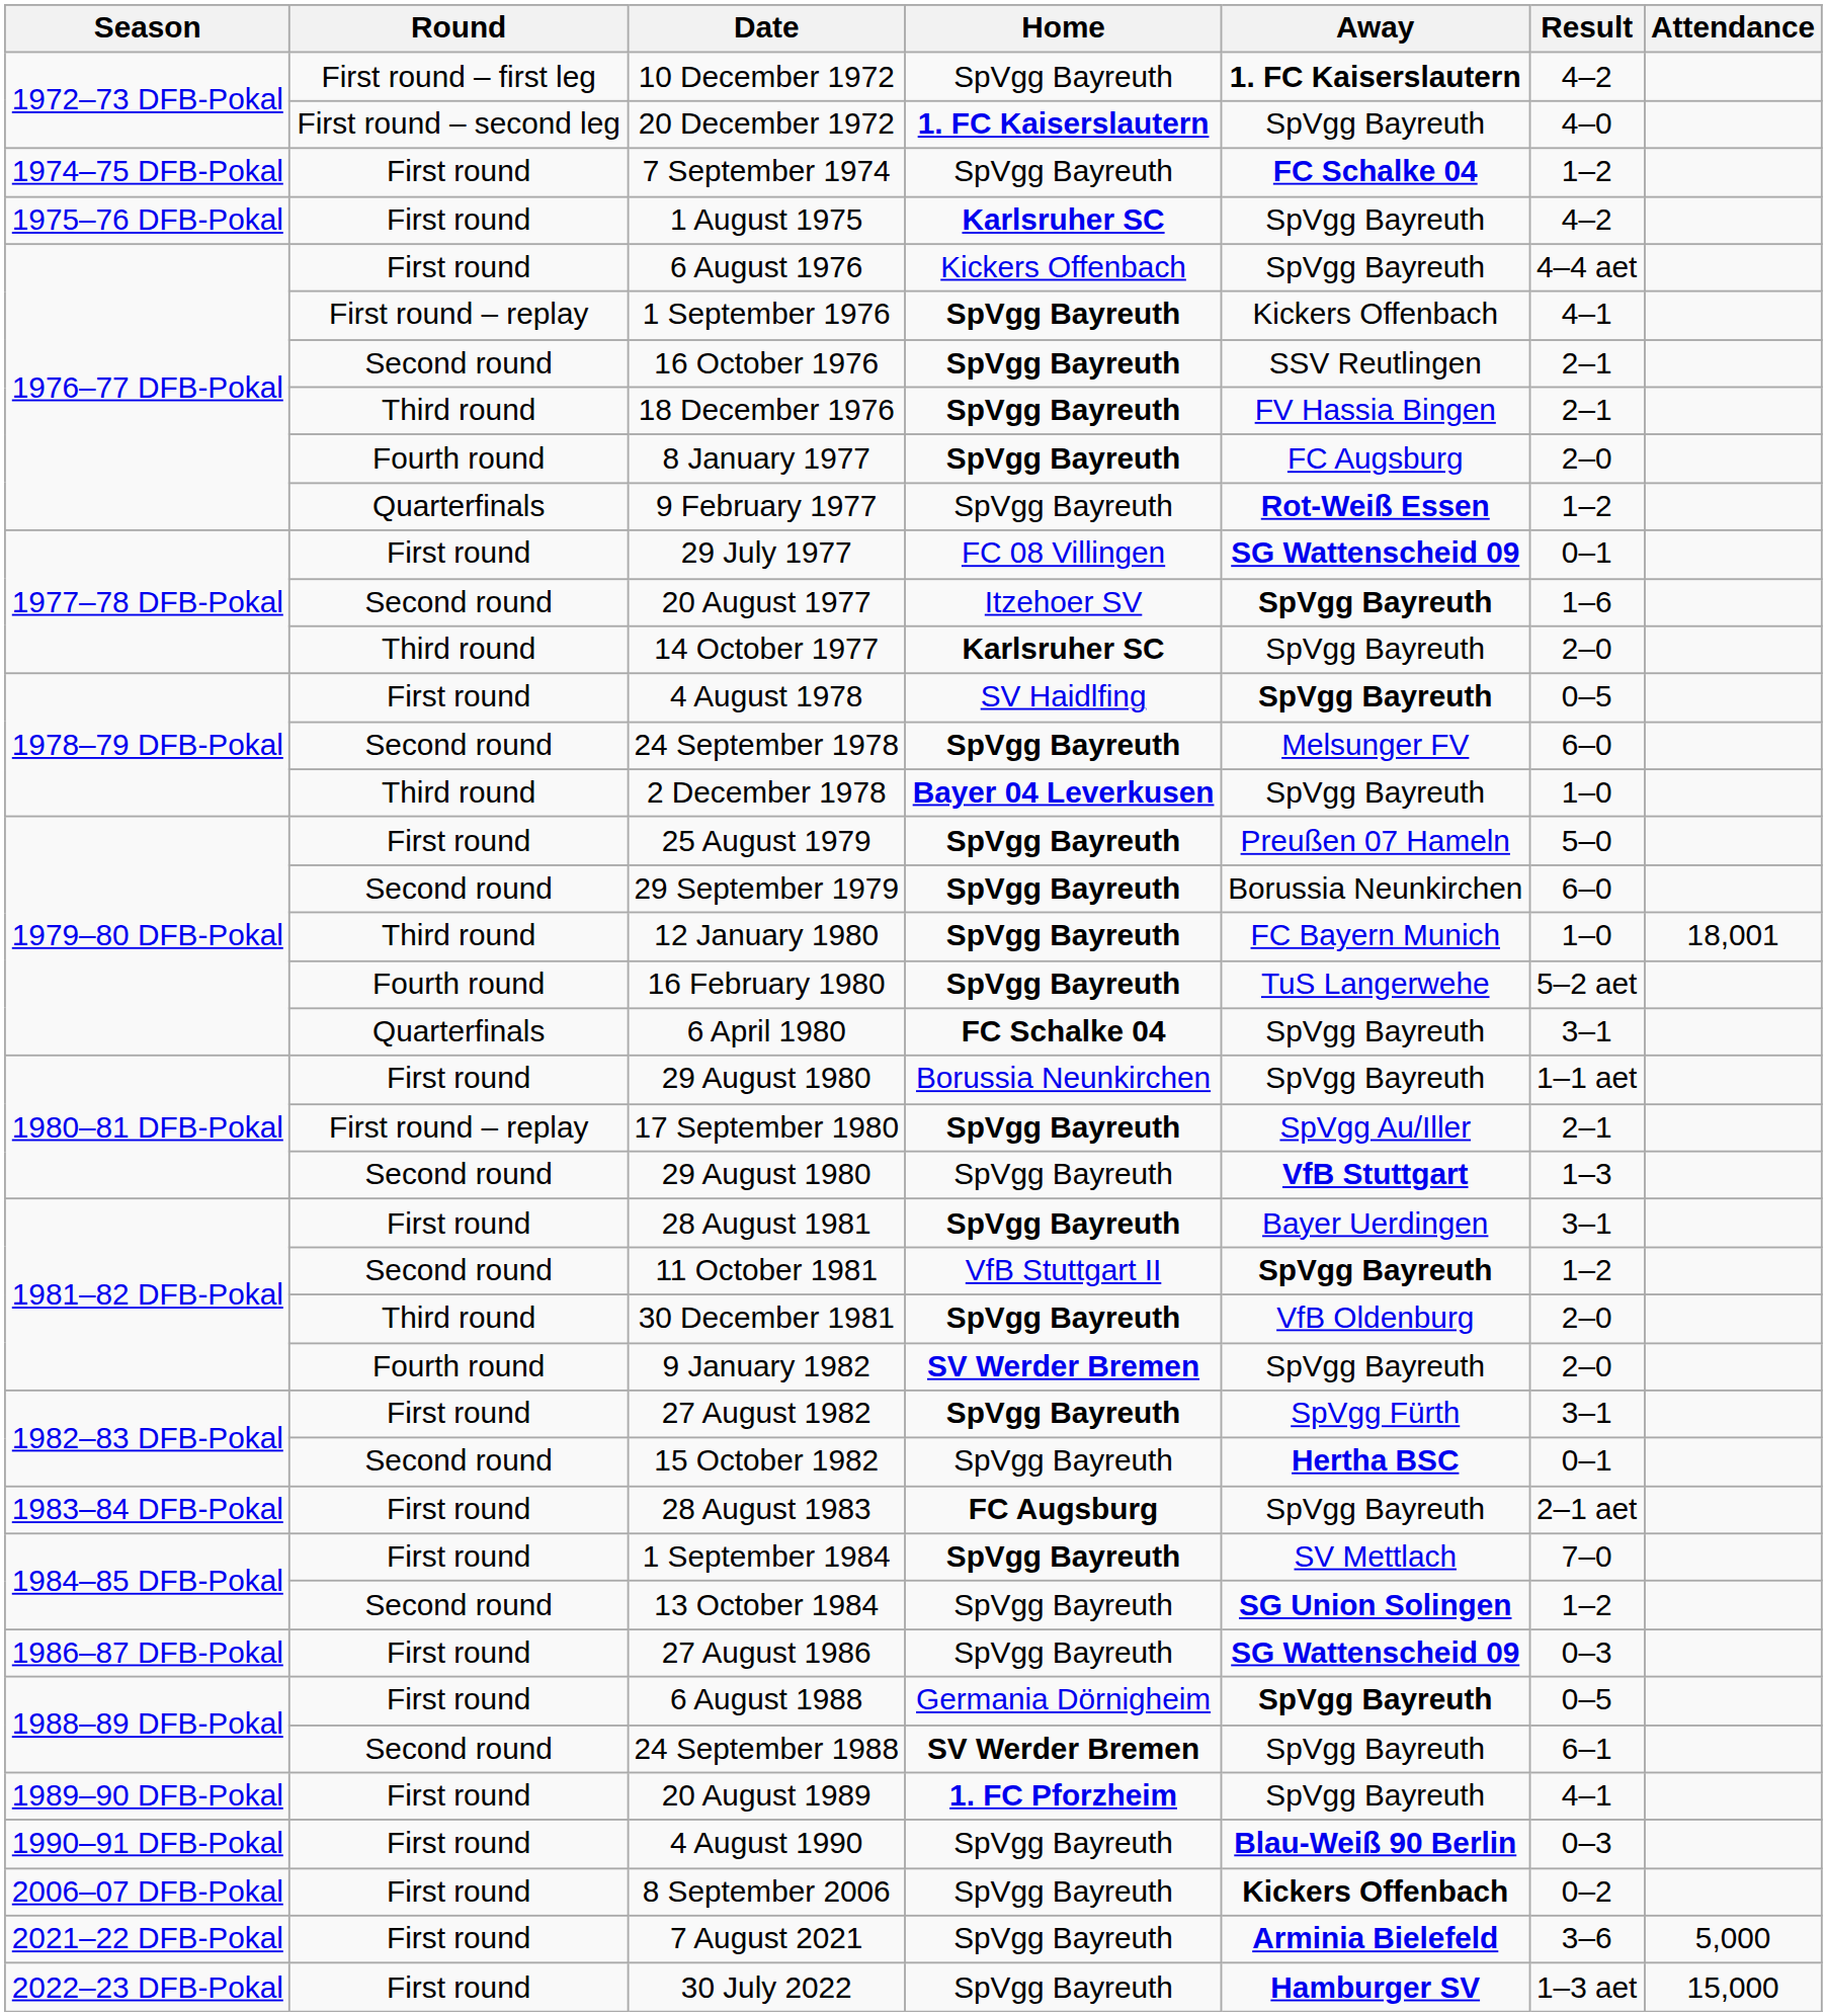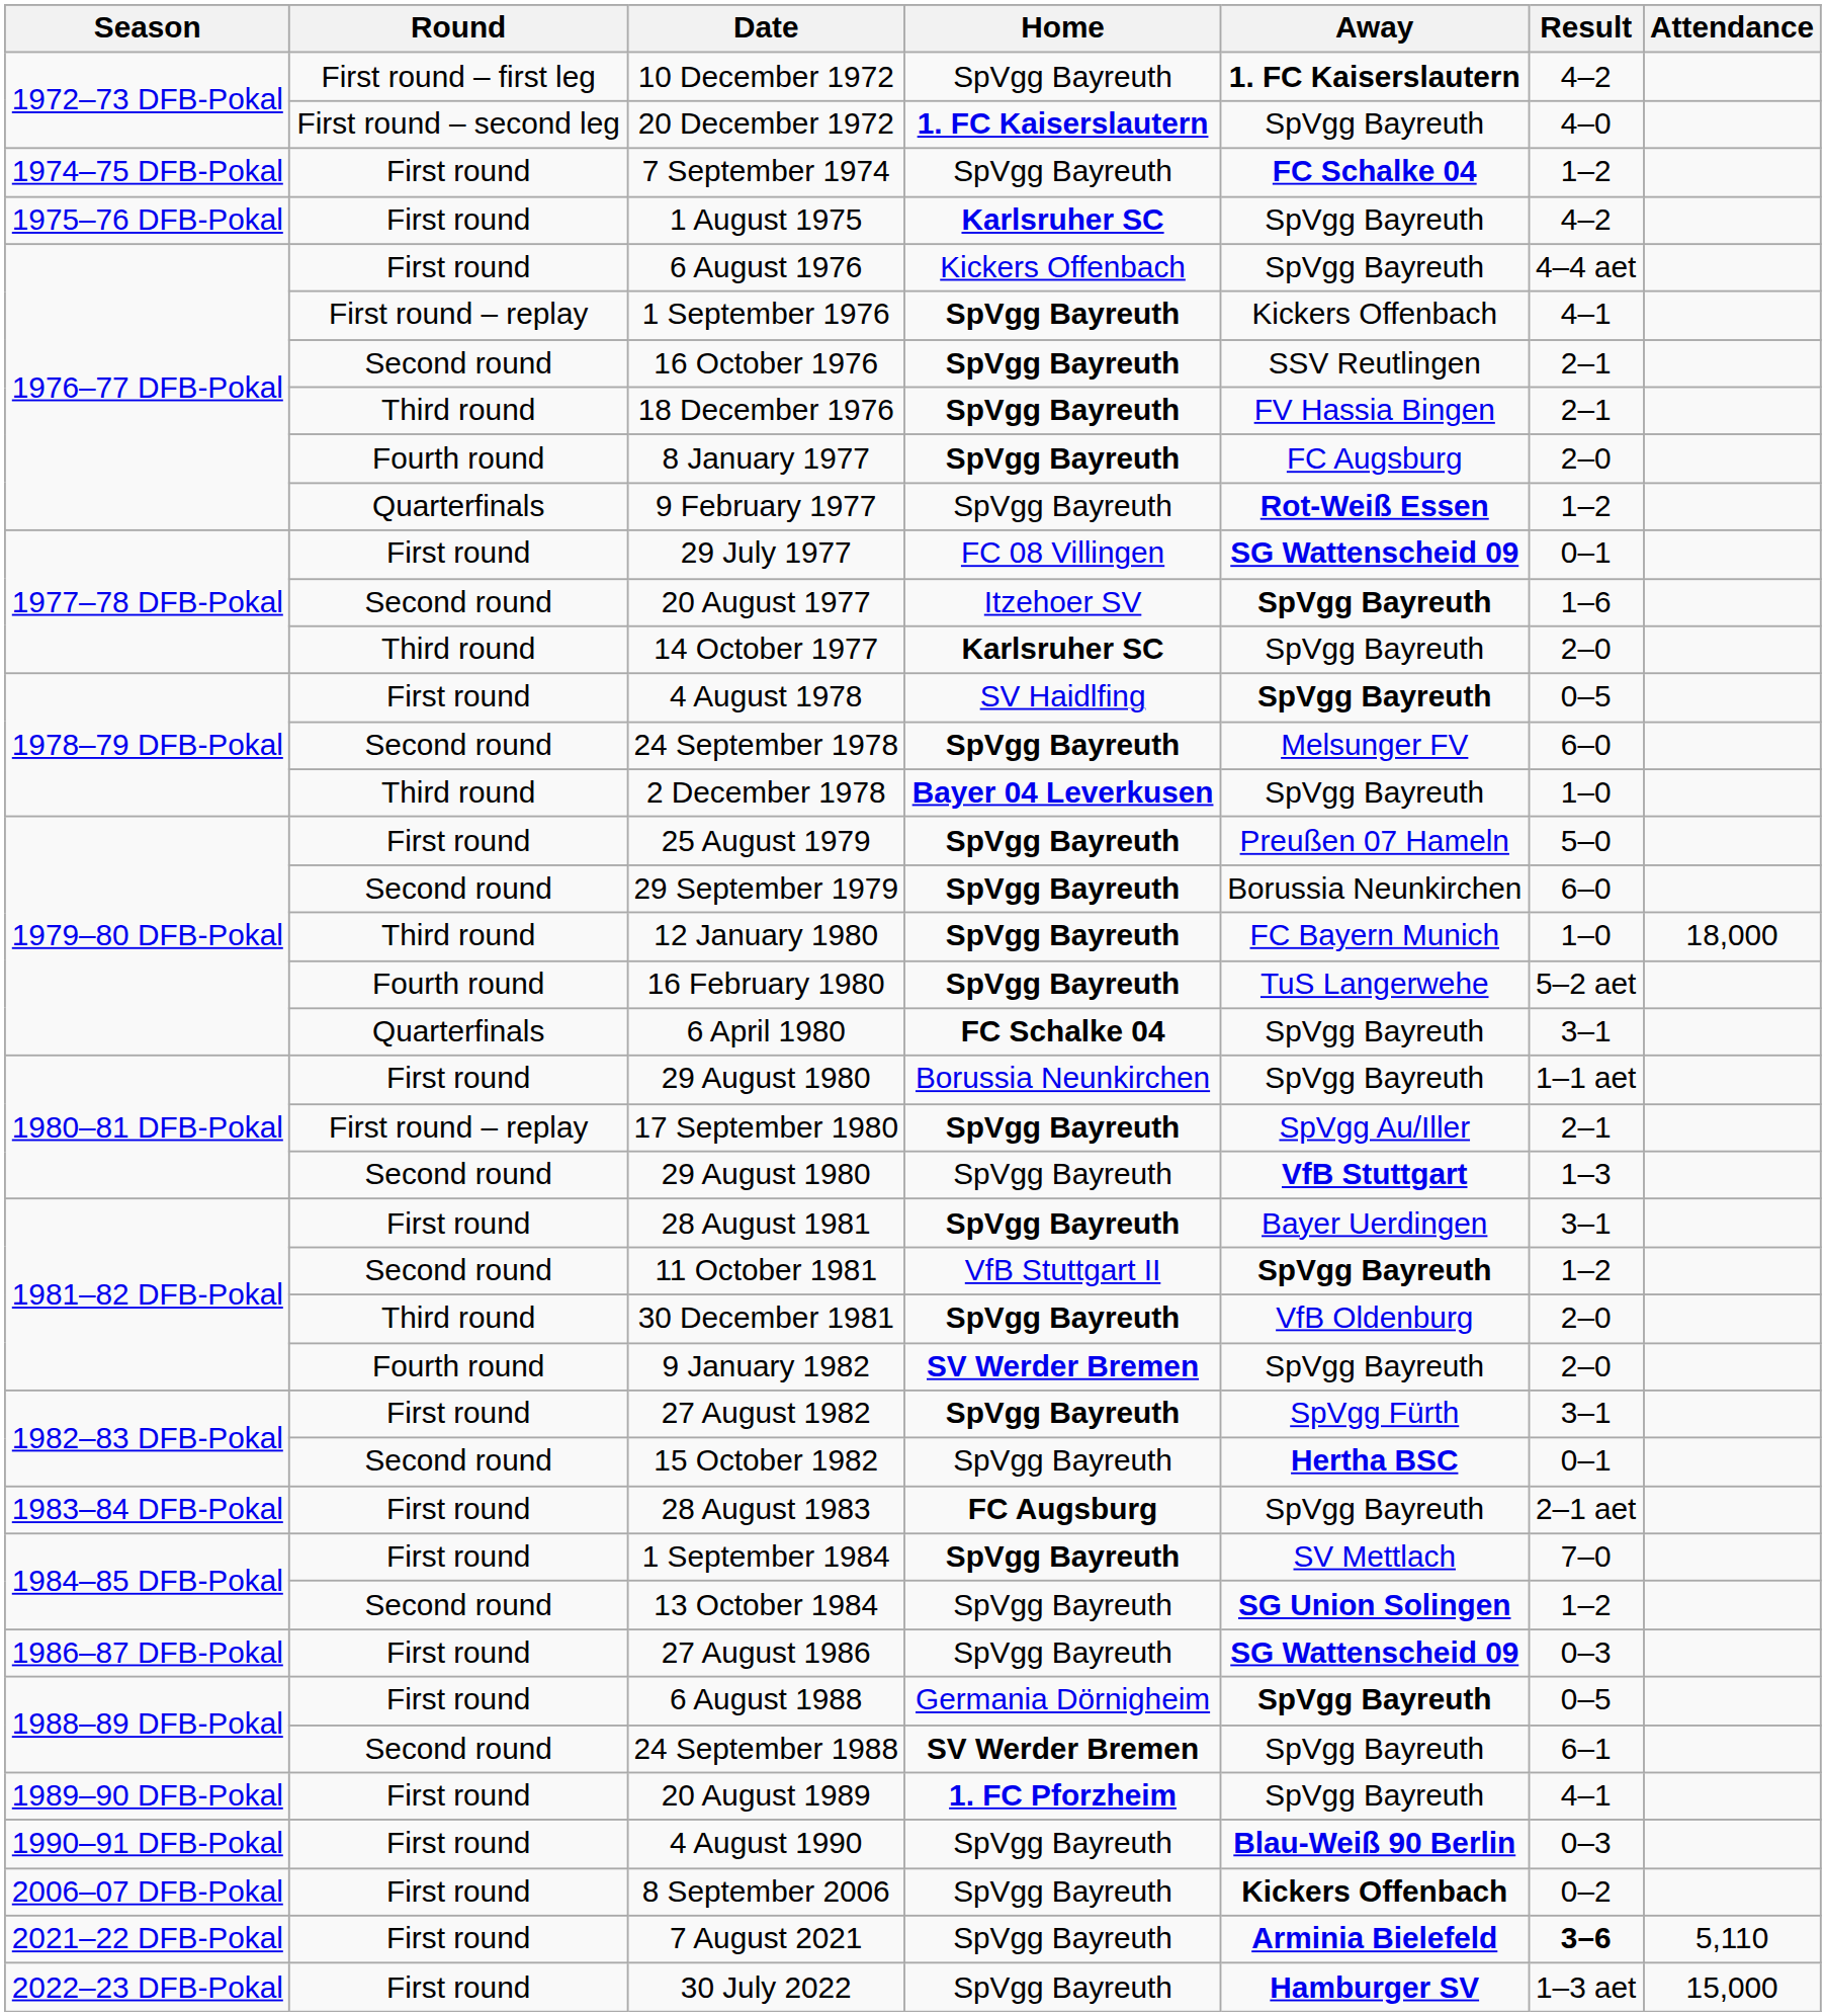12 January 1980 | Attendance: 18,001 -> 18,000
7 August 2021 | Result: normal -> bold
7 August 2021 | Attendance: 5,000 -> 5,110
